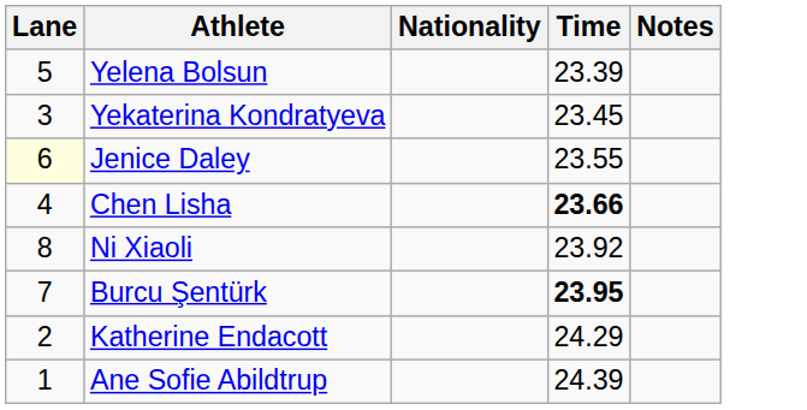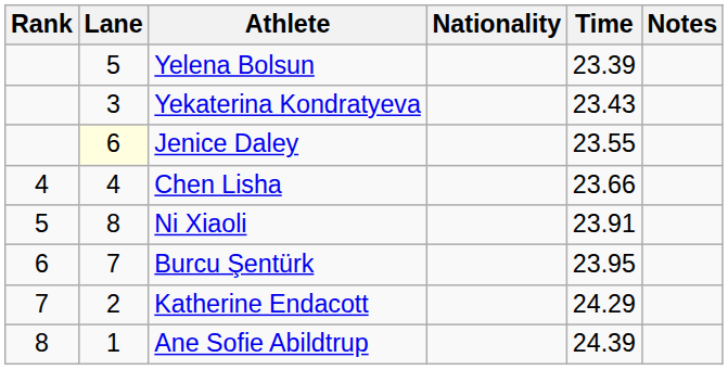+ column: Rank | 4 | 5 | 6 | 7 | 8
Yekaterina Kondratyeva | Time: 23.45 -> 23.43
Chen Lisha | Time: bold -> normal
Ni Xiaoli | Time: 23.92 -> 23.91
Burcu Şentürk | Time: bold -> normal
